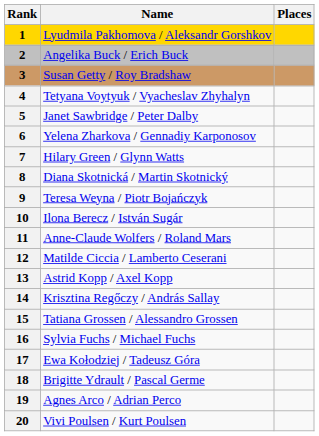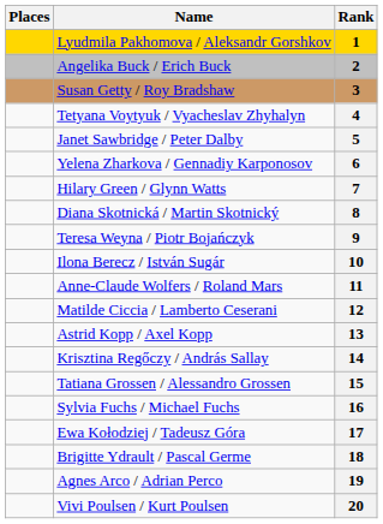columns swapped: Rank <-> Places
